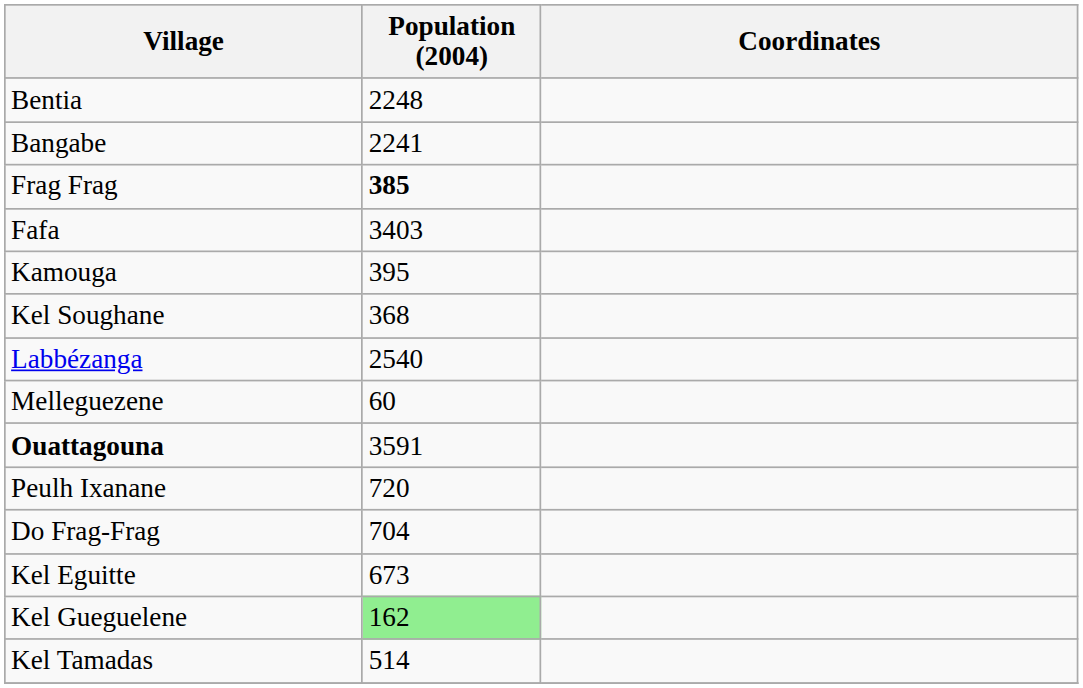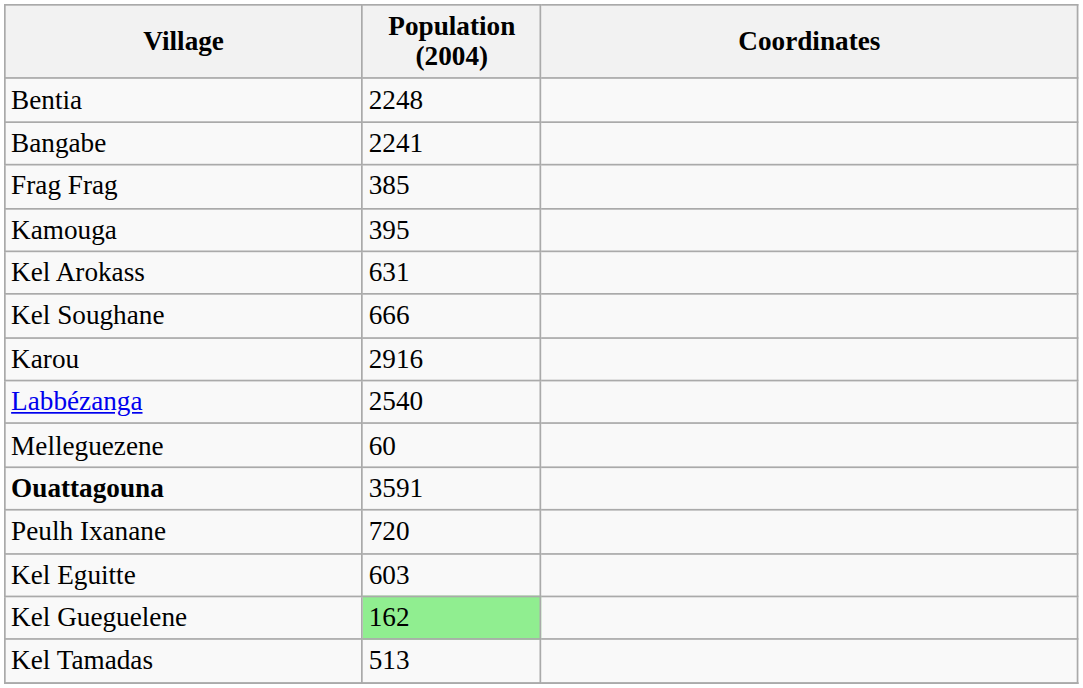Frag Frag | Population (2004): bold -> normal
- row: Fafa | 3403
+ row: Kel Arokass | 631
Kel Soughane | Population (2004): 368 -> 666
+ row: Karou | 2916
- row: Do Frag-Frag | 704
Kel Eguitte | Population (2004): 673 -> 603
Kel Tamadas | Population (2004): 514 -> 513
